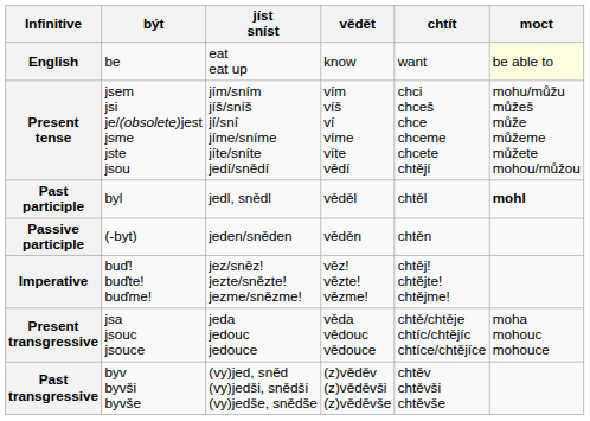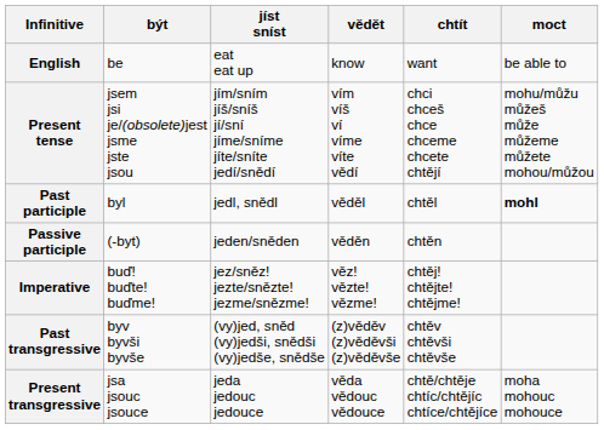English | moct: lightyellow background -> no background
rows swapped: Present transgressive <-> Past transgressive
